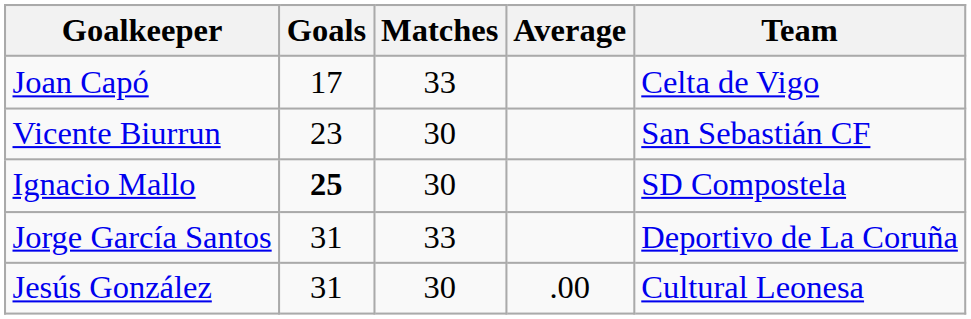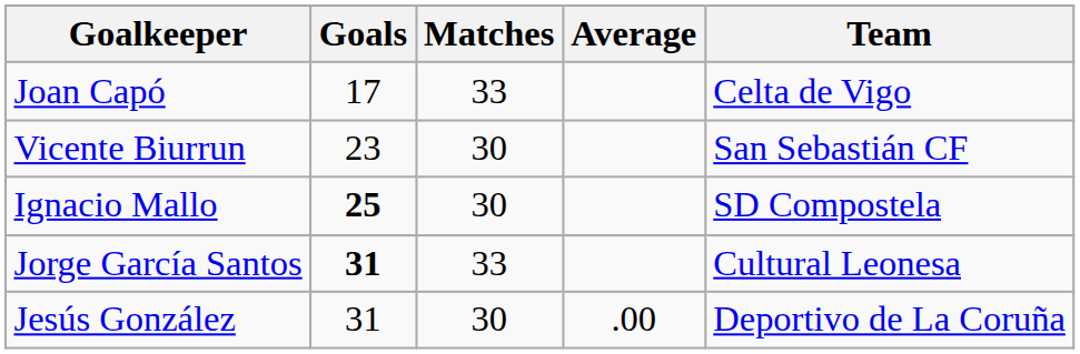Jorge García Santos | Goals: normal -> bold
Jorge García Santos | Team: Deportivo de La Coruña -> Cultural Leonesa
Jesús González | Team: Cultural Leonesa -> Deportivo de La Coruña
